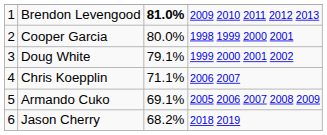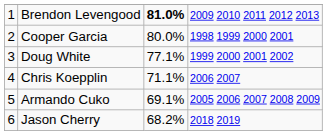Doug White | column 3: 79.1% -> 77.1%
